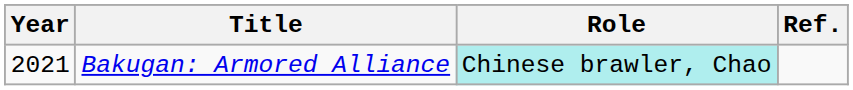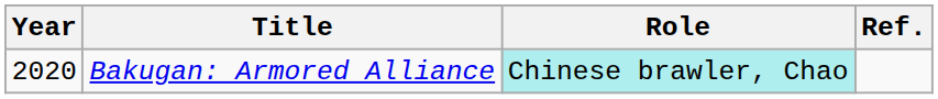Bakugan: Armored Alliance | Year: 2021 -> 2020
